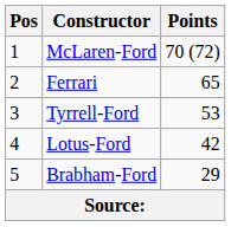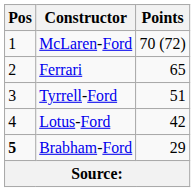Tyrrell-Ford | Points: 53 -> 51
Brabham-Ford | Pos: normal -> bold
